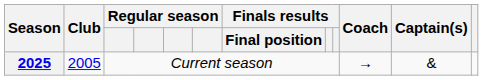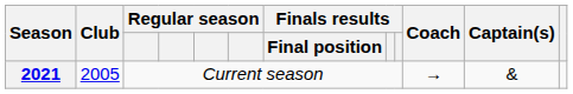Current season | Season: 2025 -> 2021
